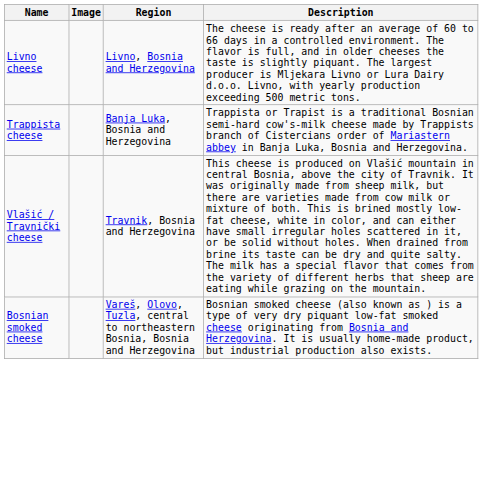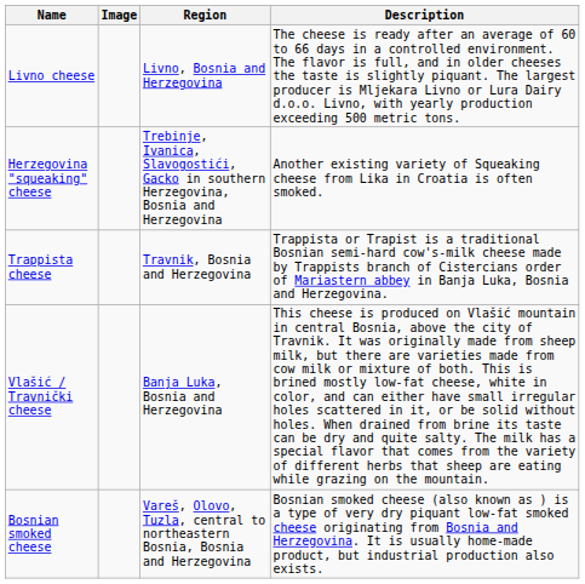+ row: Herzegovina "squeaking" cheese | Trebinje, Ivanica, Slavogostići, Gacko in southern Herzegovina, Bosnia and Herzegovina | Another existing variety of Squeaking cheese from Lika in Croatia is often smoked.
Trappista cheese | Region: Banja Luka, Bosnia and Herzegovina -> Travnik, Bosnia and Herzegovina
Vlašić / Travnički cheese | Region: Travnik, Bosnia and Herzegovina -> Banja Luka, Bosnia and Herzegovina
